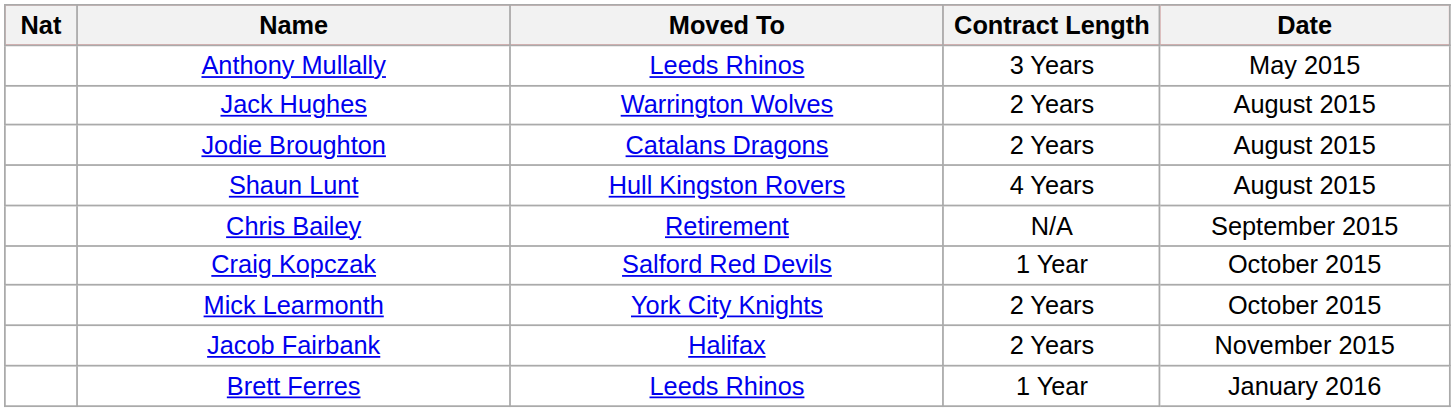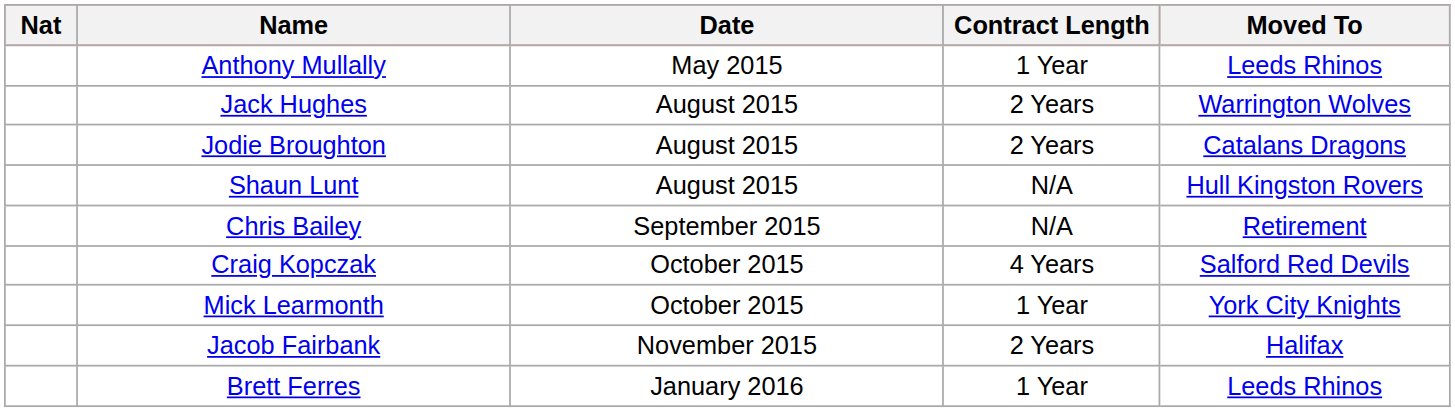columns swapped: Moved To <-> Date
Anthony Mullally | Contract Length: 3 Years -> 1 Year
Shaun Lunt | Contract Length: 4 Years -> N/A
Craig Kopczak | Contract Length: 1 Year -> 4 Years
Mick Learmonth | Contract Length: 2 Years -> 1 Year
